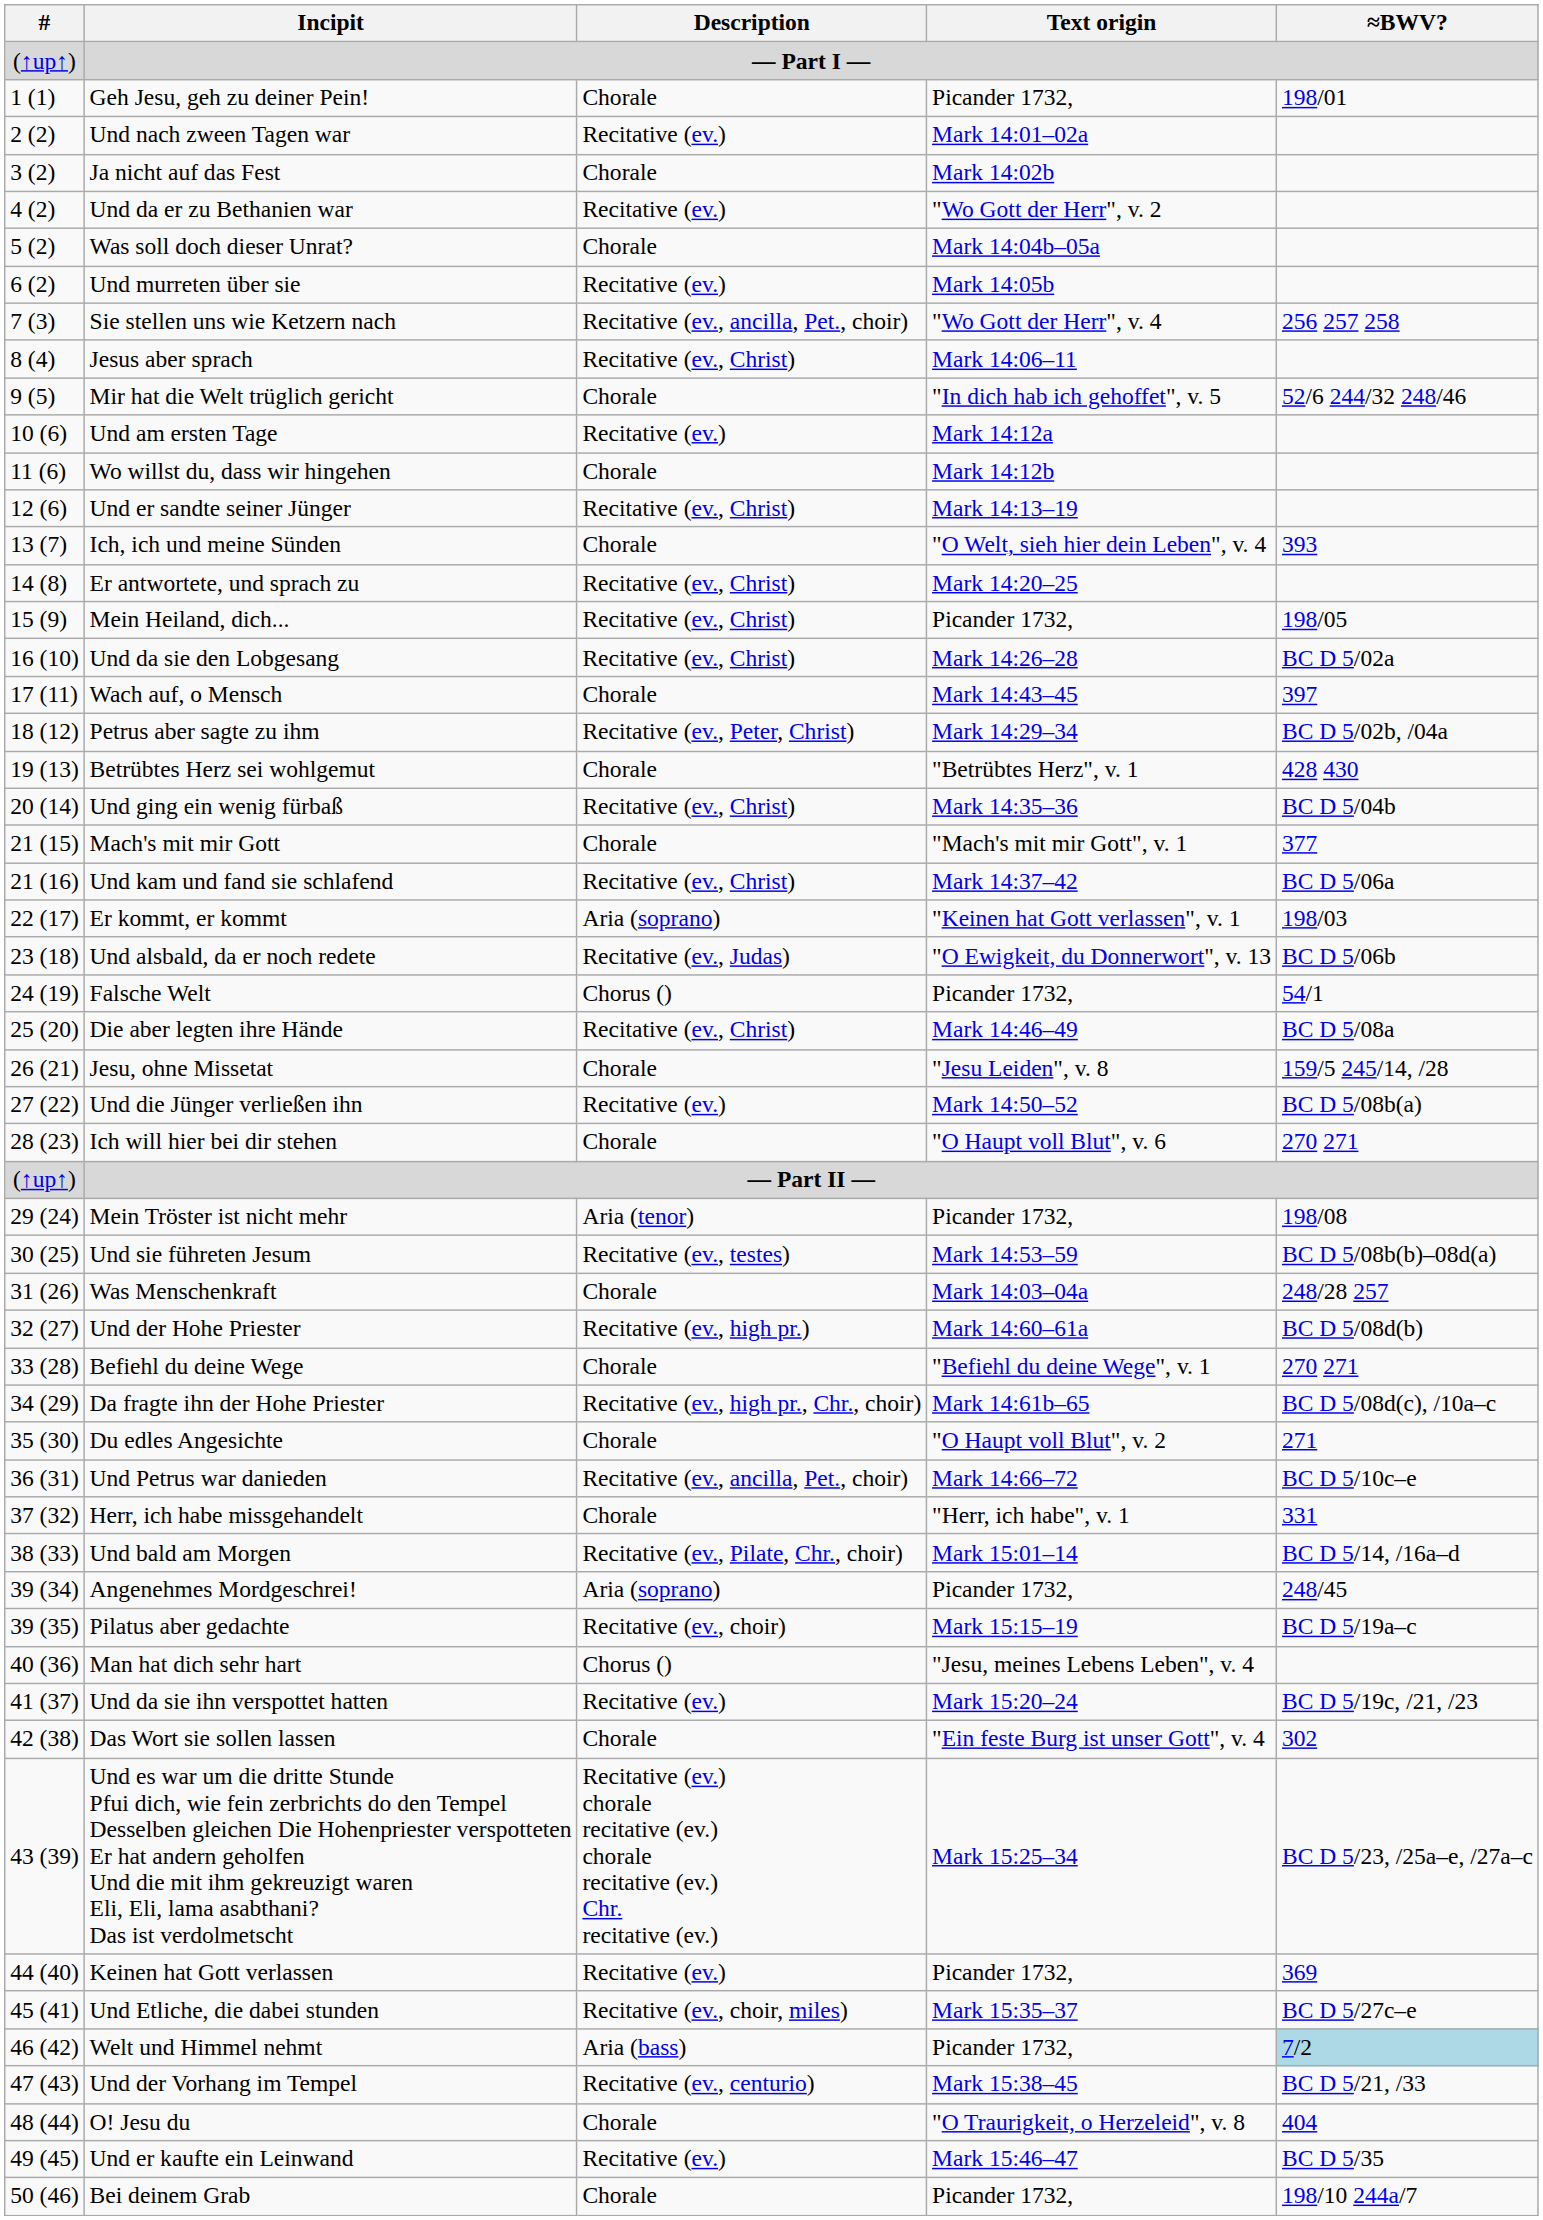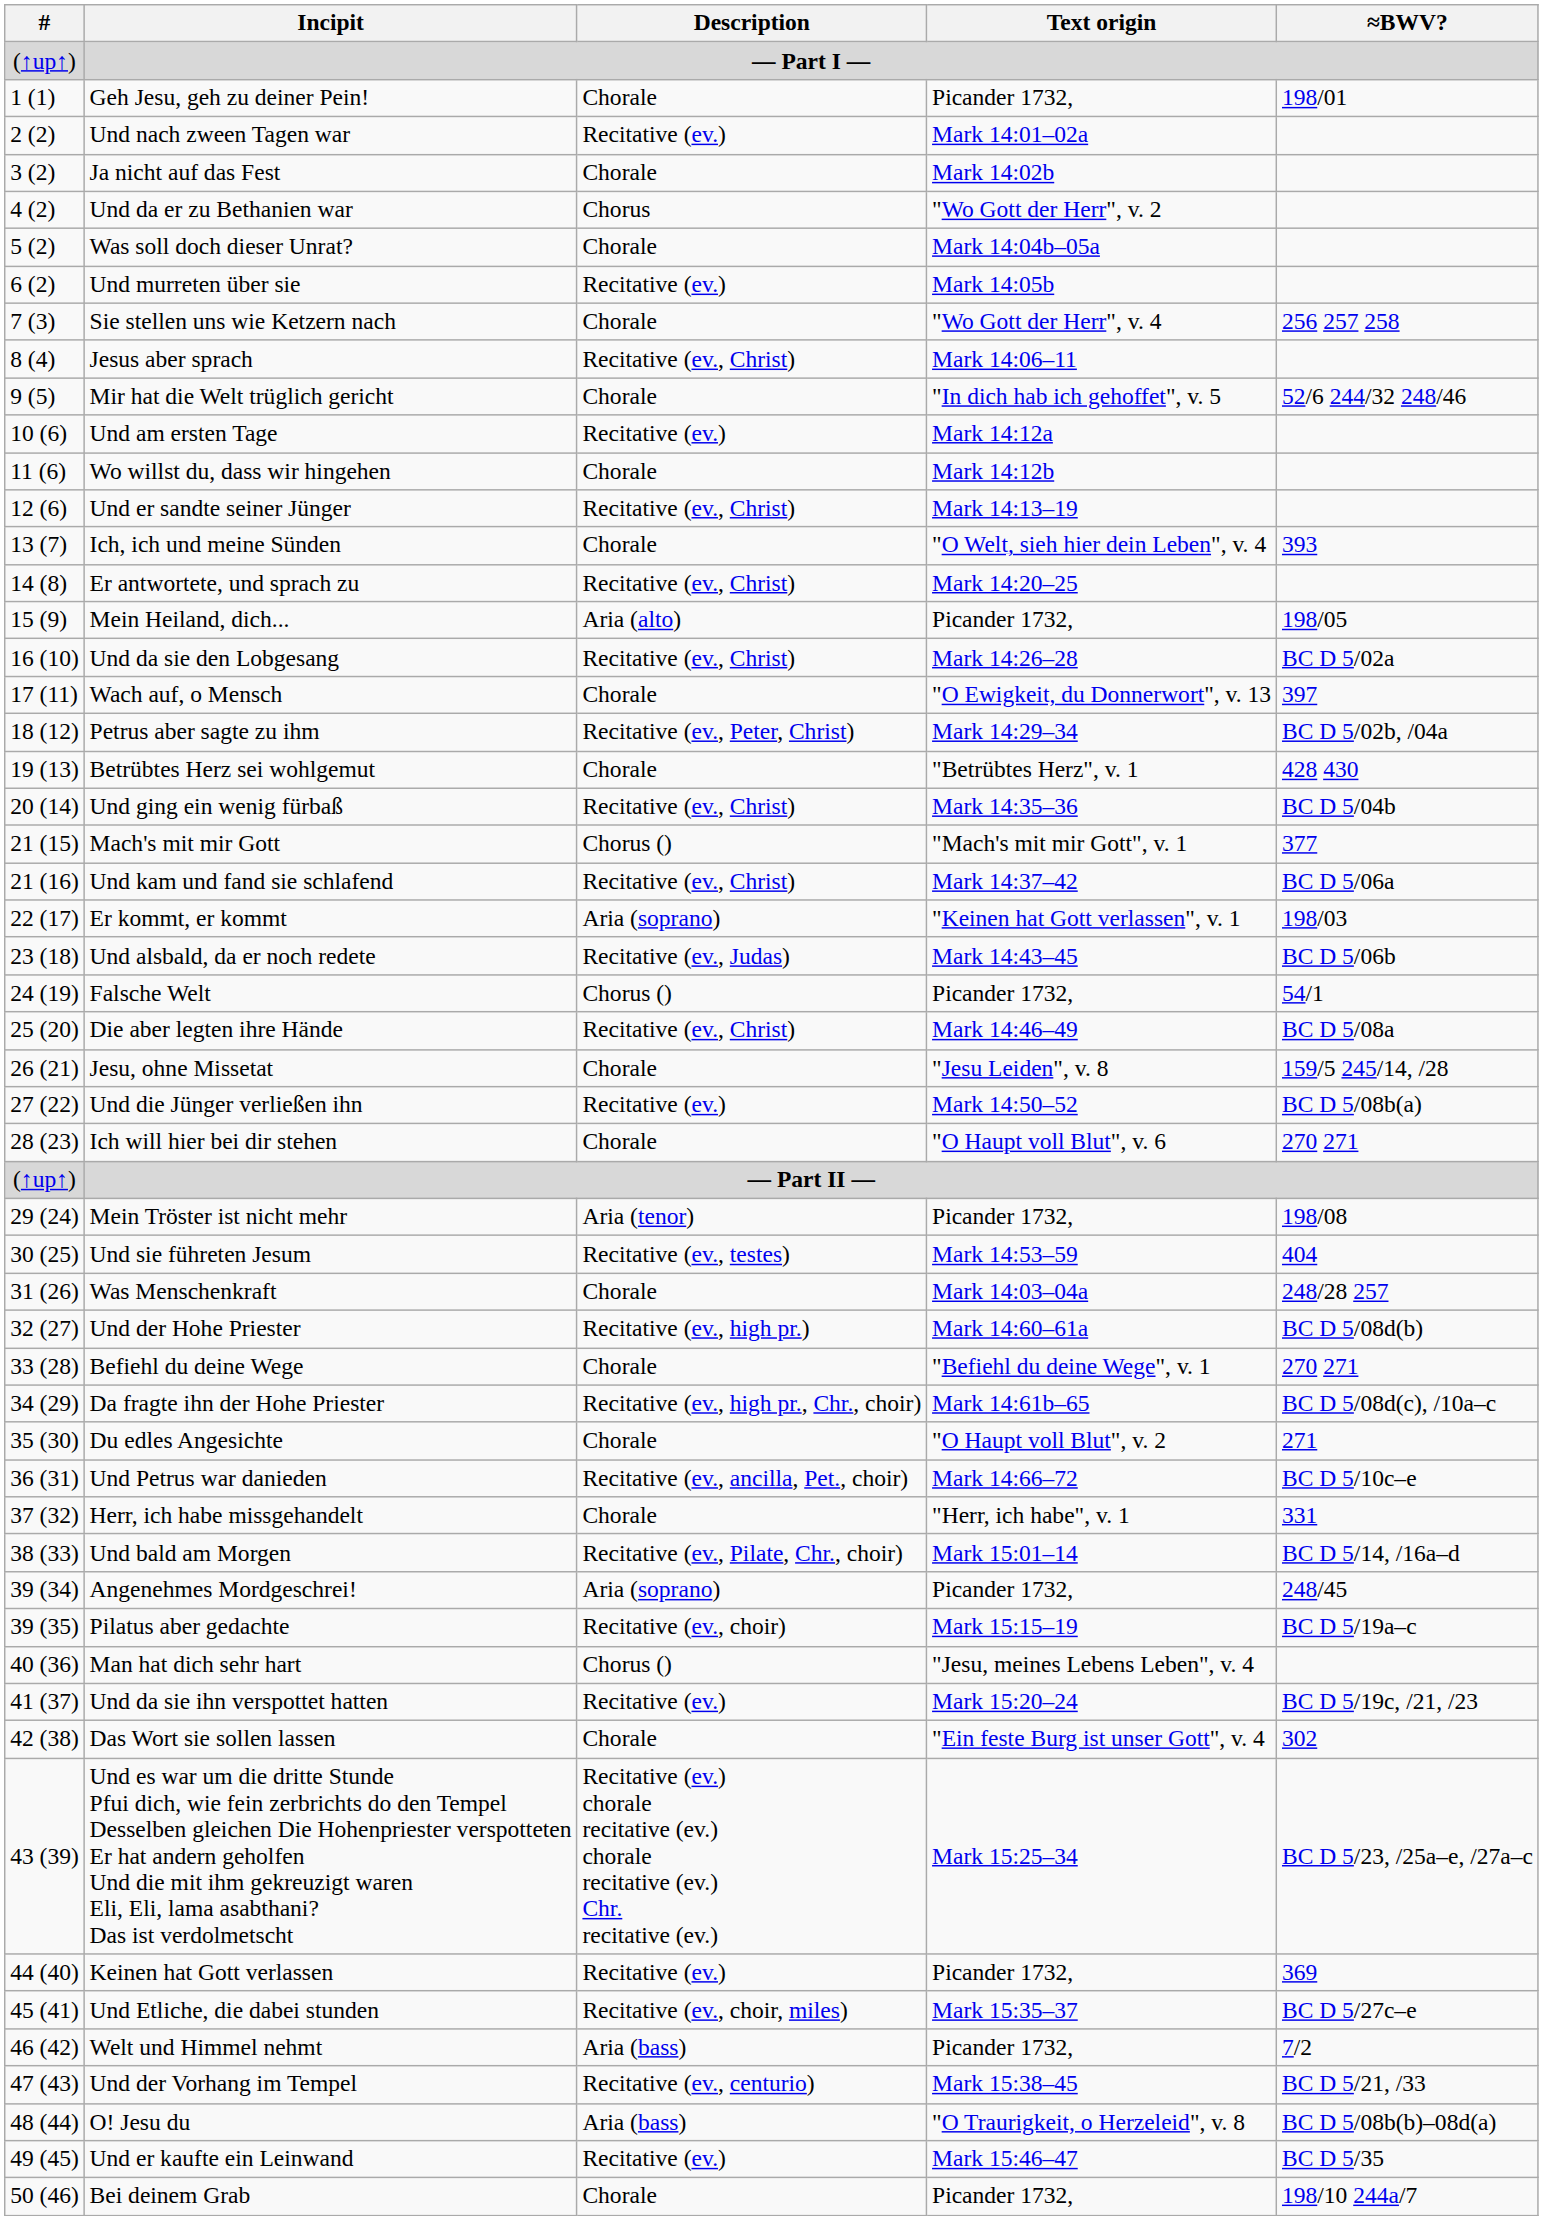Und da er zu Bethanien war | Description: Recitative (ev.) -> Chorus
Sie stellen uns wie Ketzern nach | Description: Recitative (ev., ancilla, Pet., choir) -> Chorale
Mein Heiland, dich... | Description: Recitative (ev., Christ) -> Aria (alto)
Wach auf, o Mensch | Text origin: Mark 14:43–45 -> "O Ewigkeit, du Donnerwort", v. 13
Mach's mit mir Gott | Description: Chorale -> Chorus ()
Und alsbald, da er noch redete | Text origin: "O Ewigkeit, du Donnerwort", v. 13 -> Mark 14:43–45
Und sie führeten Jesum | ≈BWV?: BC D 5/08b(b)–08d(a) -> 404
Welt und Himmel nehmt | ≈BWV?: lightblue background -> no background
O! Jesu du | Description: Chorale -> Aria (bass)
O! Jesu du | ≈BWV?: 404 -> BC D 5/08b(b)–08d(a)
